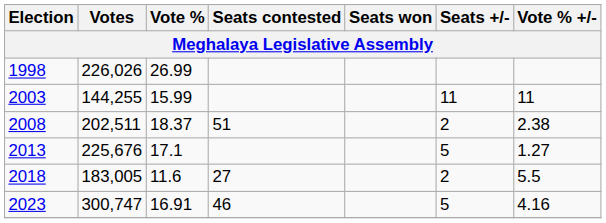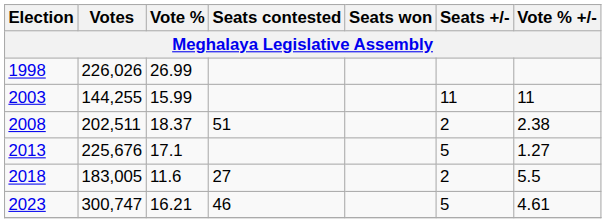2023 | Vote %: 16.91 -> 16.21
2023 | Vote % +/-: 4.16 -> 4.61
